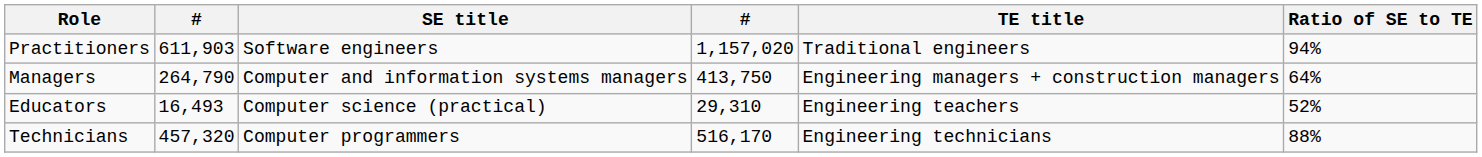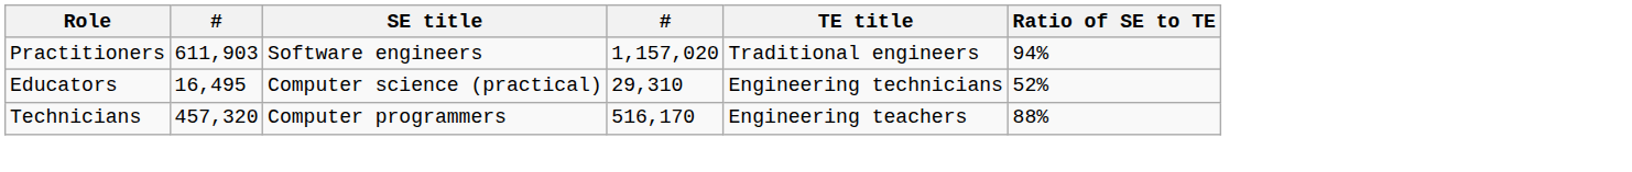- row: Managers | 264,790 | Computer and information systems managers | 413,750 | Engineering managers + construction managers | 64%
Educators | column 2: 16,493 -> 16,495
Educators | TE title: Engineering teachers -> Engineering technicians
Technicians | TE title: Engineering technicians -> Engineering teachers
